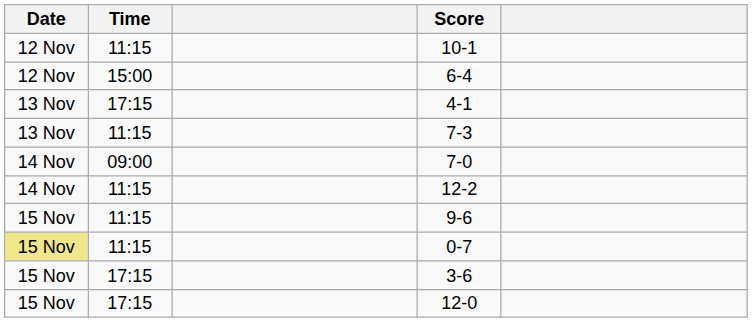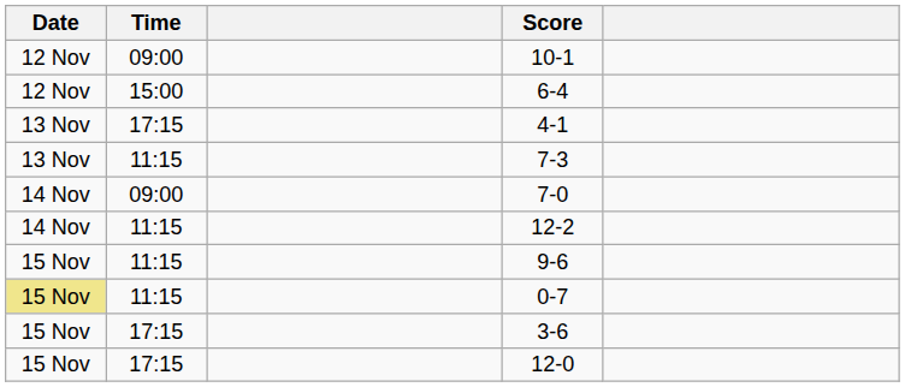10-1 | Time: 11:15 -> 09:00
